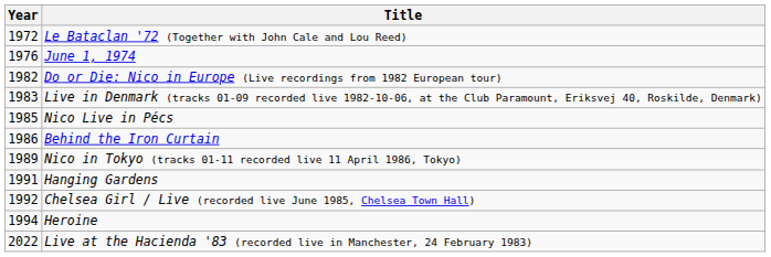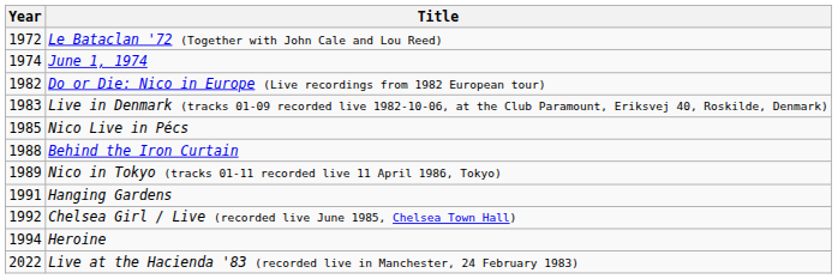June 1, 1974 | Year: 1976 -> 1974
Behind the Iron Curtain | Year: 1986 -> 1988
